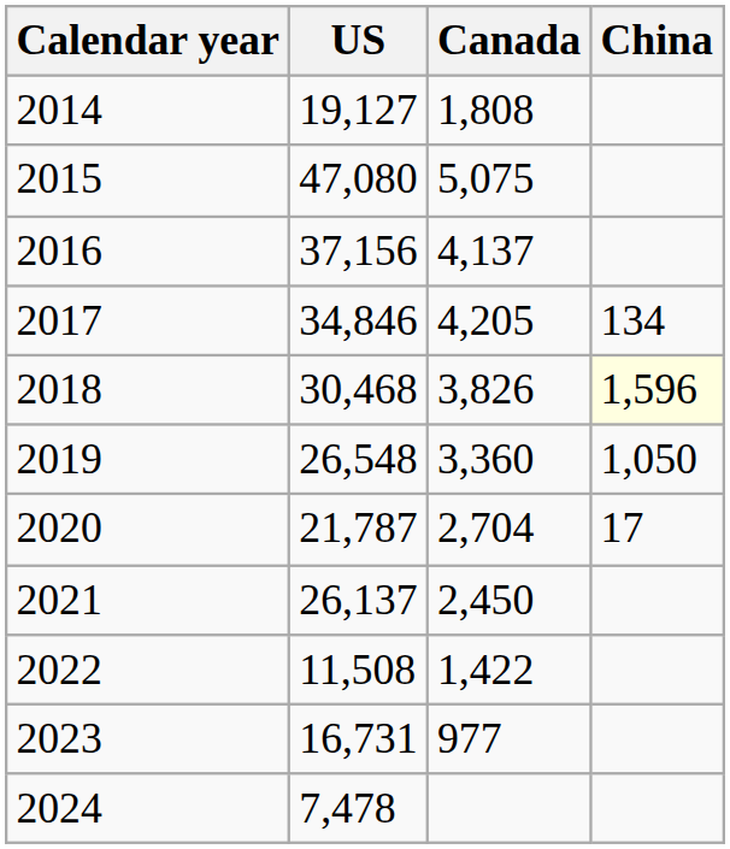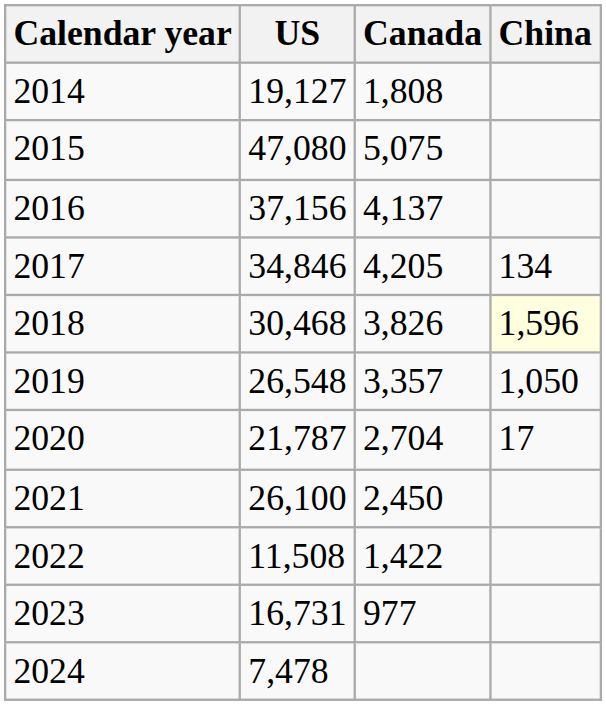2019 | Canada: 3,360 -> 3,357
2021 | US: 26,137 -> 26,100
